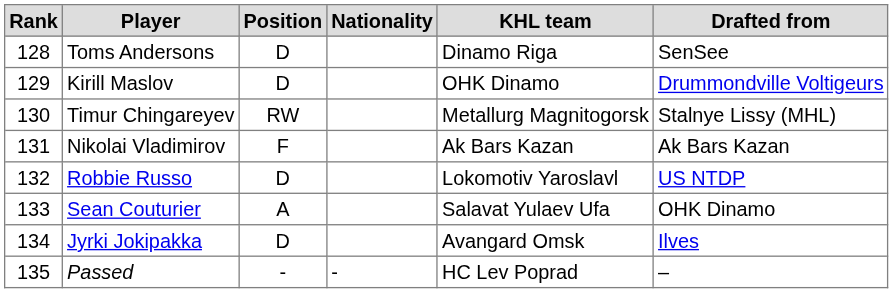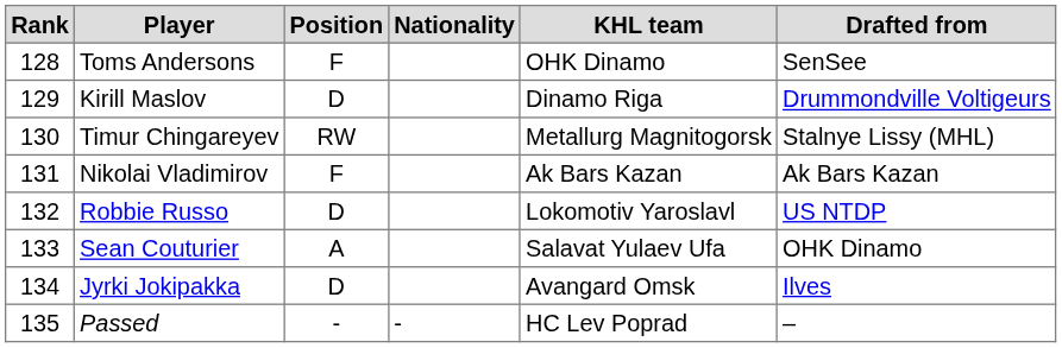Toms Andersons | Position: D -> F
Toms Andersons | KHL team: Dinamo Riga -> OHK Dinamo
Kirill Maslov | KHL team: OHK Dinamo -> Dinamo Riga
